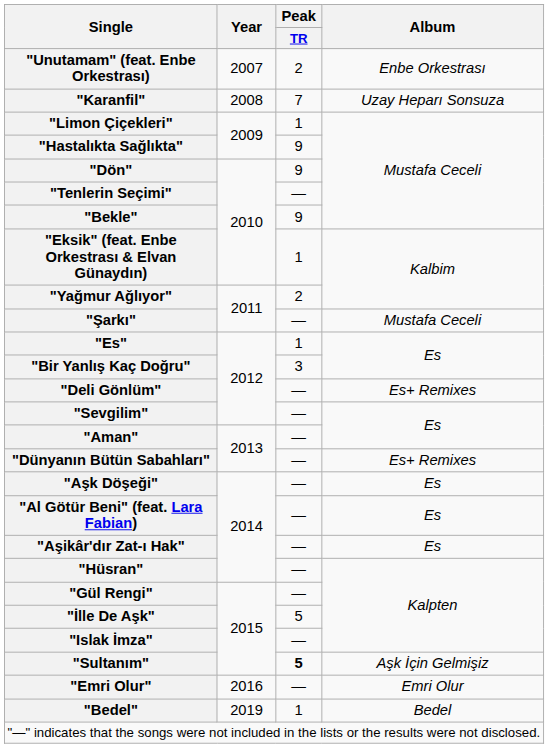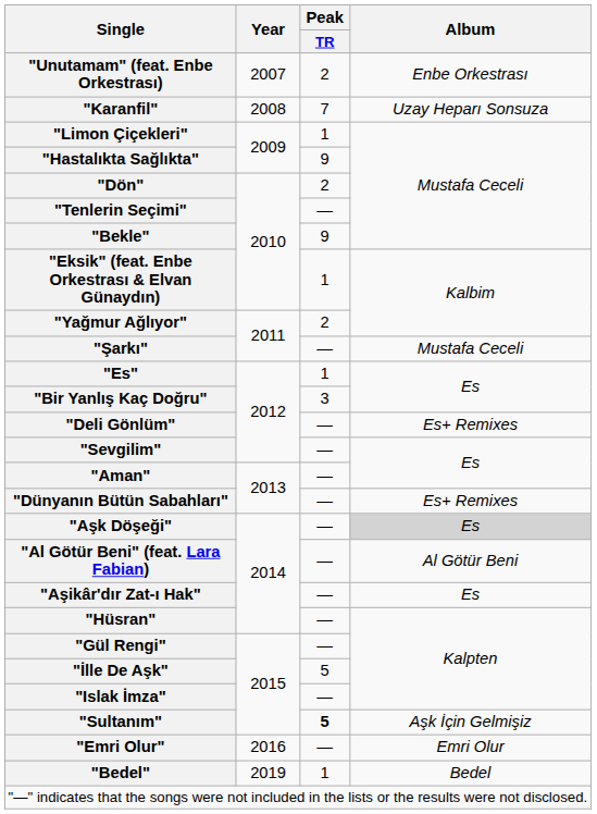"Dön" | Peak / TR: 9 -> 2
"Aşk Döşeği" | Album: no background -> lightgrey background
"Al Götür Beni" (feat. Lara Fabian) | Album: Es -> Al Götür Beni
